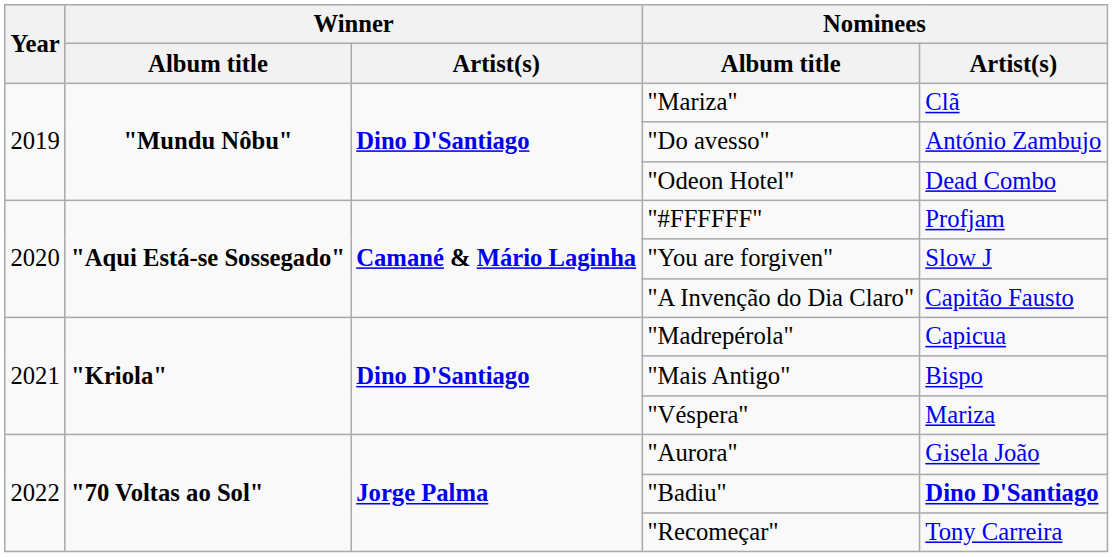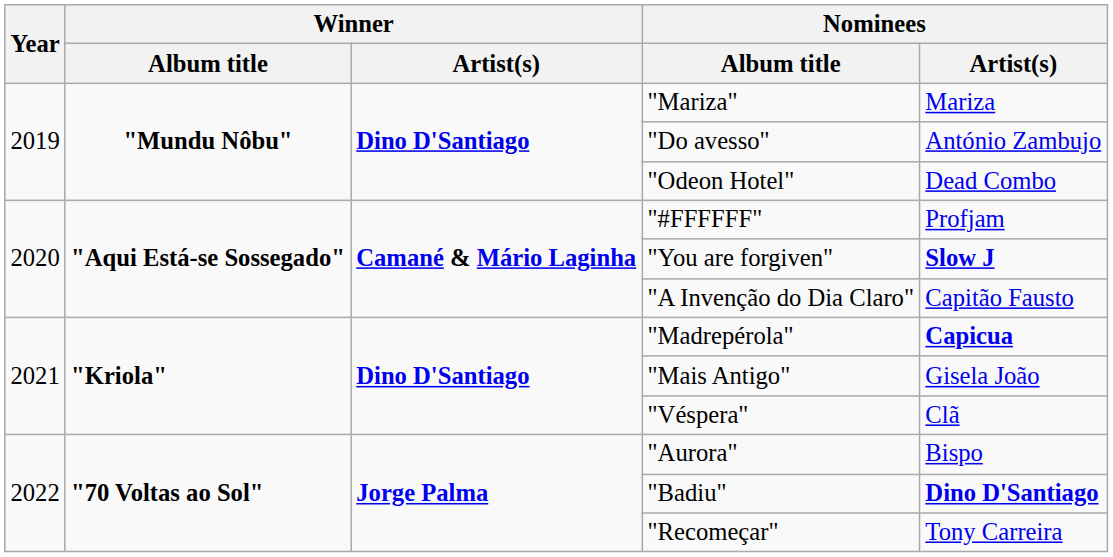"Mariza" | Nominees / Artist(s): Clã -> Mariza
"You are forgiven" | Nominees / Artist(s): normal -> bold
"Madrepérola" | Nominees / Artist(s): normal -> bold
"Mais Antigo" | Nominees / Artist(s): Bispo -> Gisela João
"Véspera" | Nominees / Artist(s): Mariza -> Clã
"Aurora" | Nominees / Artist(s): Gisela João -> Bispo
